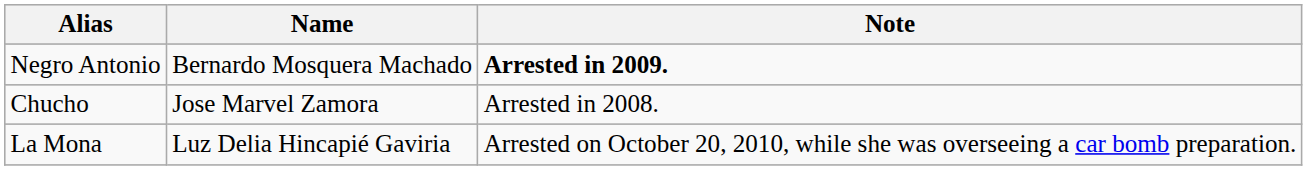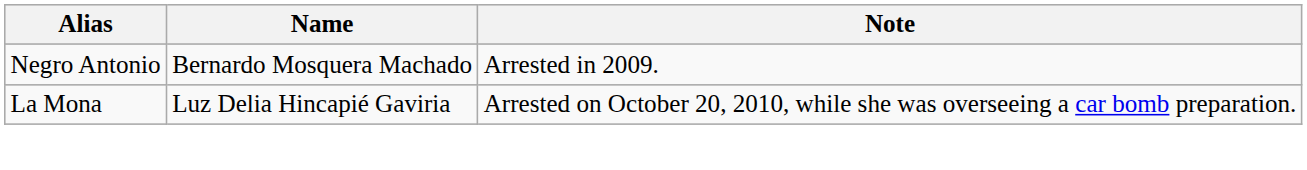Negro Antonio | Note: bold -> normal
- row: Chucho | Jose Marvel Zamora | Arrested in 2008.
